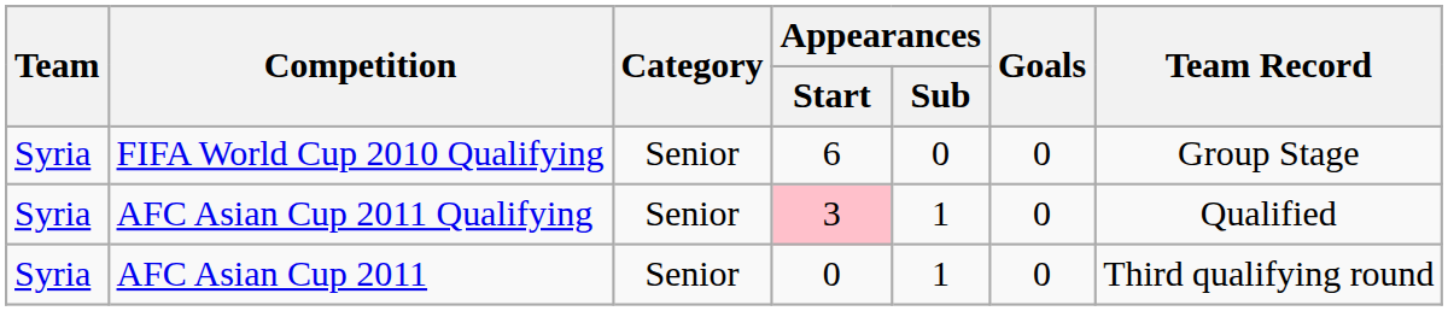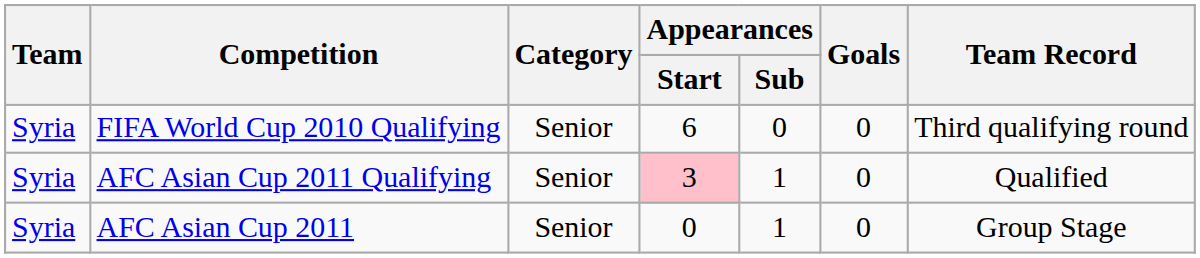FIFA World Cup 2010 Qualifying | Team Record: Group Stage -> Third qualifying round
AFC Asian Cup 2011 | Team Record: Third qualifying round -> Group Stage
